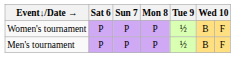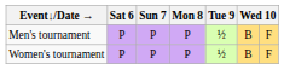rows swapped: Men's tournament <-> Women's tournament
